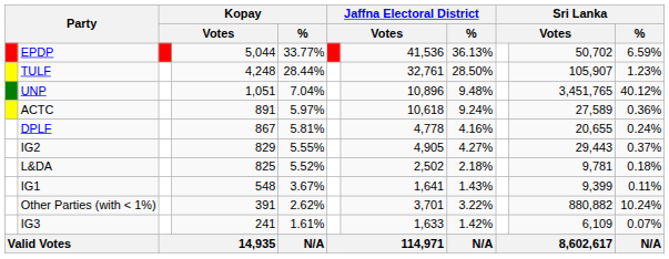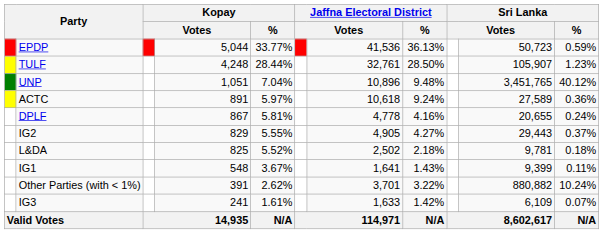EPDP | column 10: 50,702 -> 50,723
EPDP | Sri Lanka / %: 6.59% -> 0.59%
